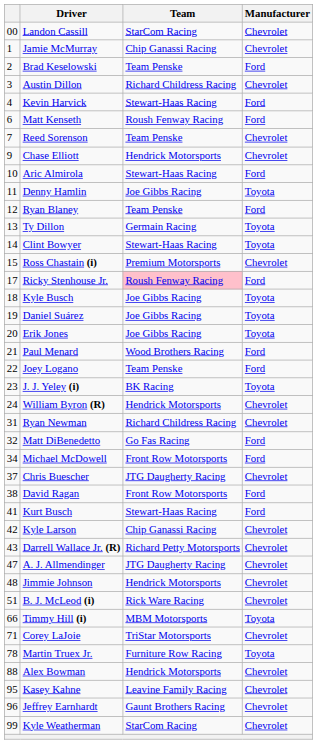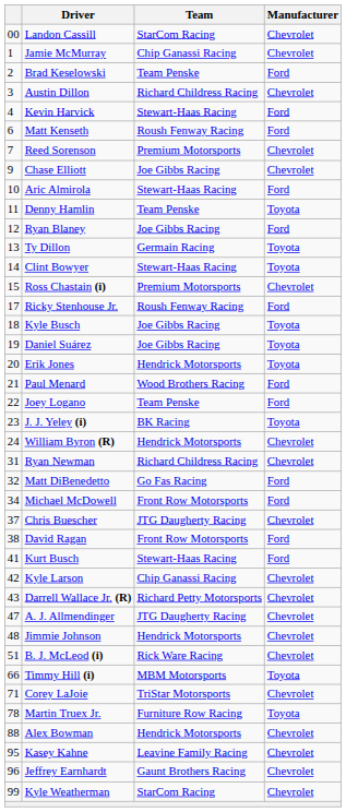Reed Sorenson | Team: Team Penske -> Premium Motorsports
Chase Elliott | Team: Hendrick Motorsports -> Joe Gibbs Racing
Denny Hamlin | Team: Joe Gibbs Racing -> Team Penske
Ryan Blaney | Team: Team Penske -> Joe Gibbs Racing
Ricky Stenhouse Jr. | Team: pink background -> no background
Erik Jones | Team: Joe Gibbs Racing -> Hendrick Motorsports
